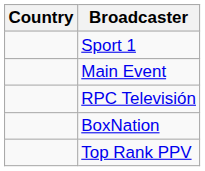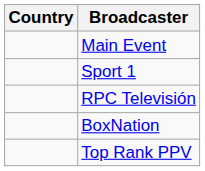rows swapped: Main Event <-> Sport 1
